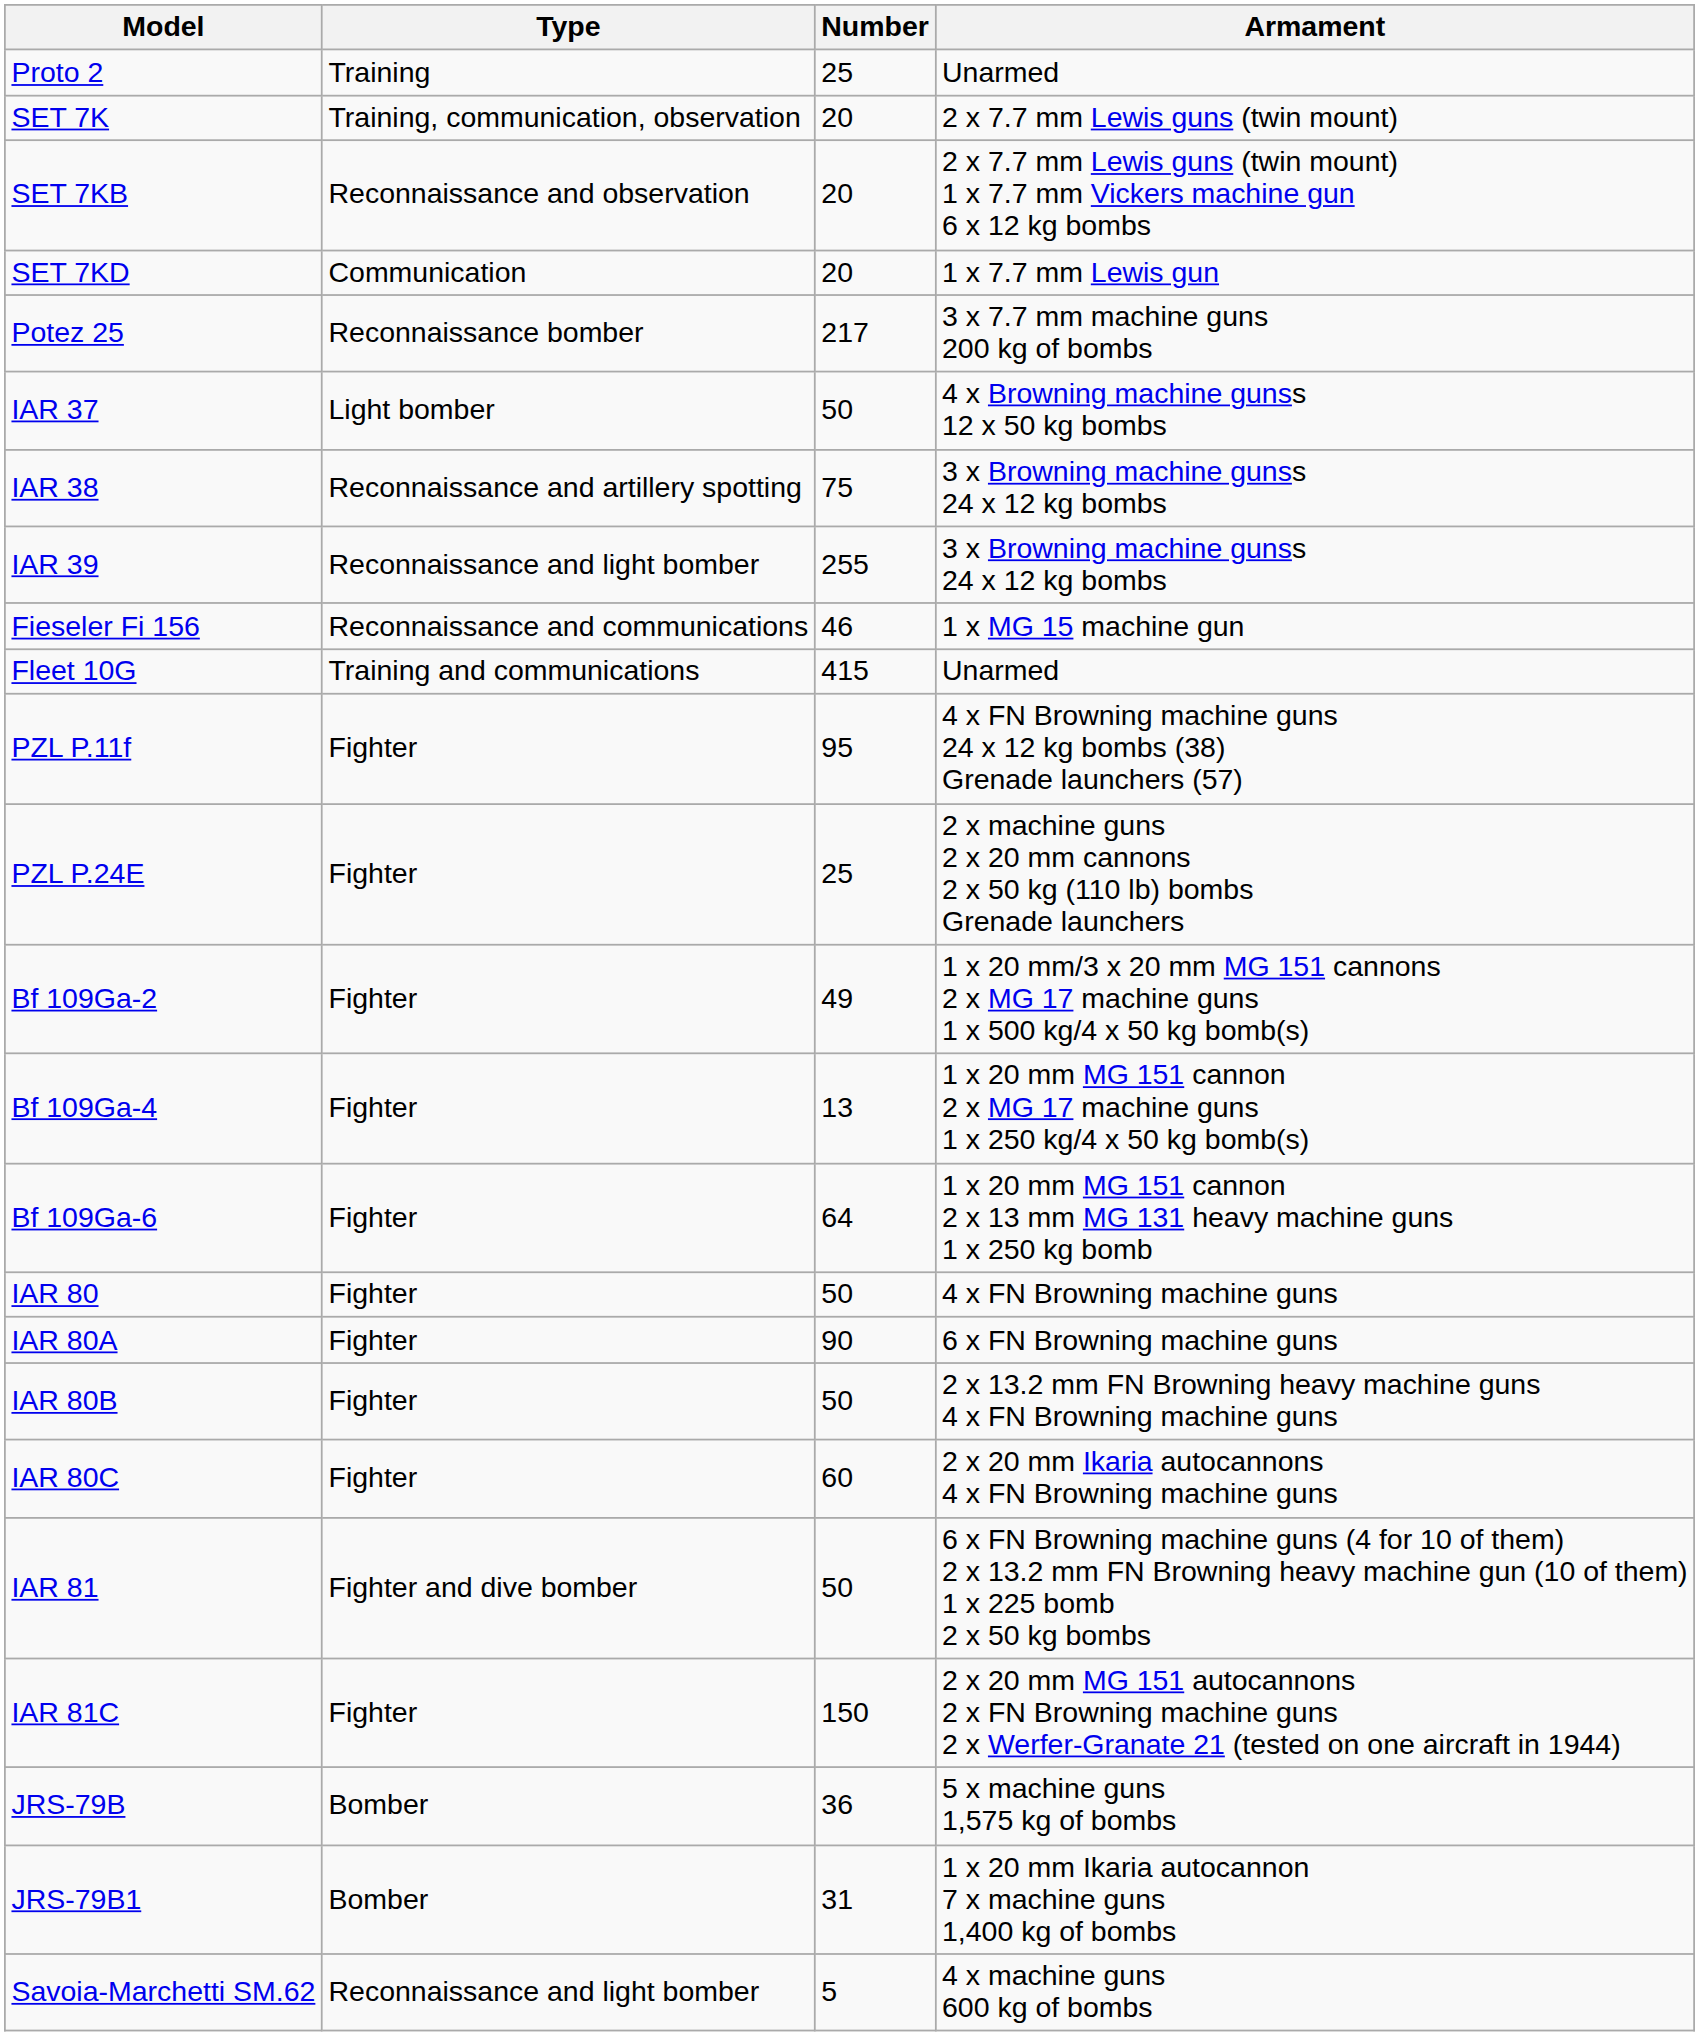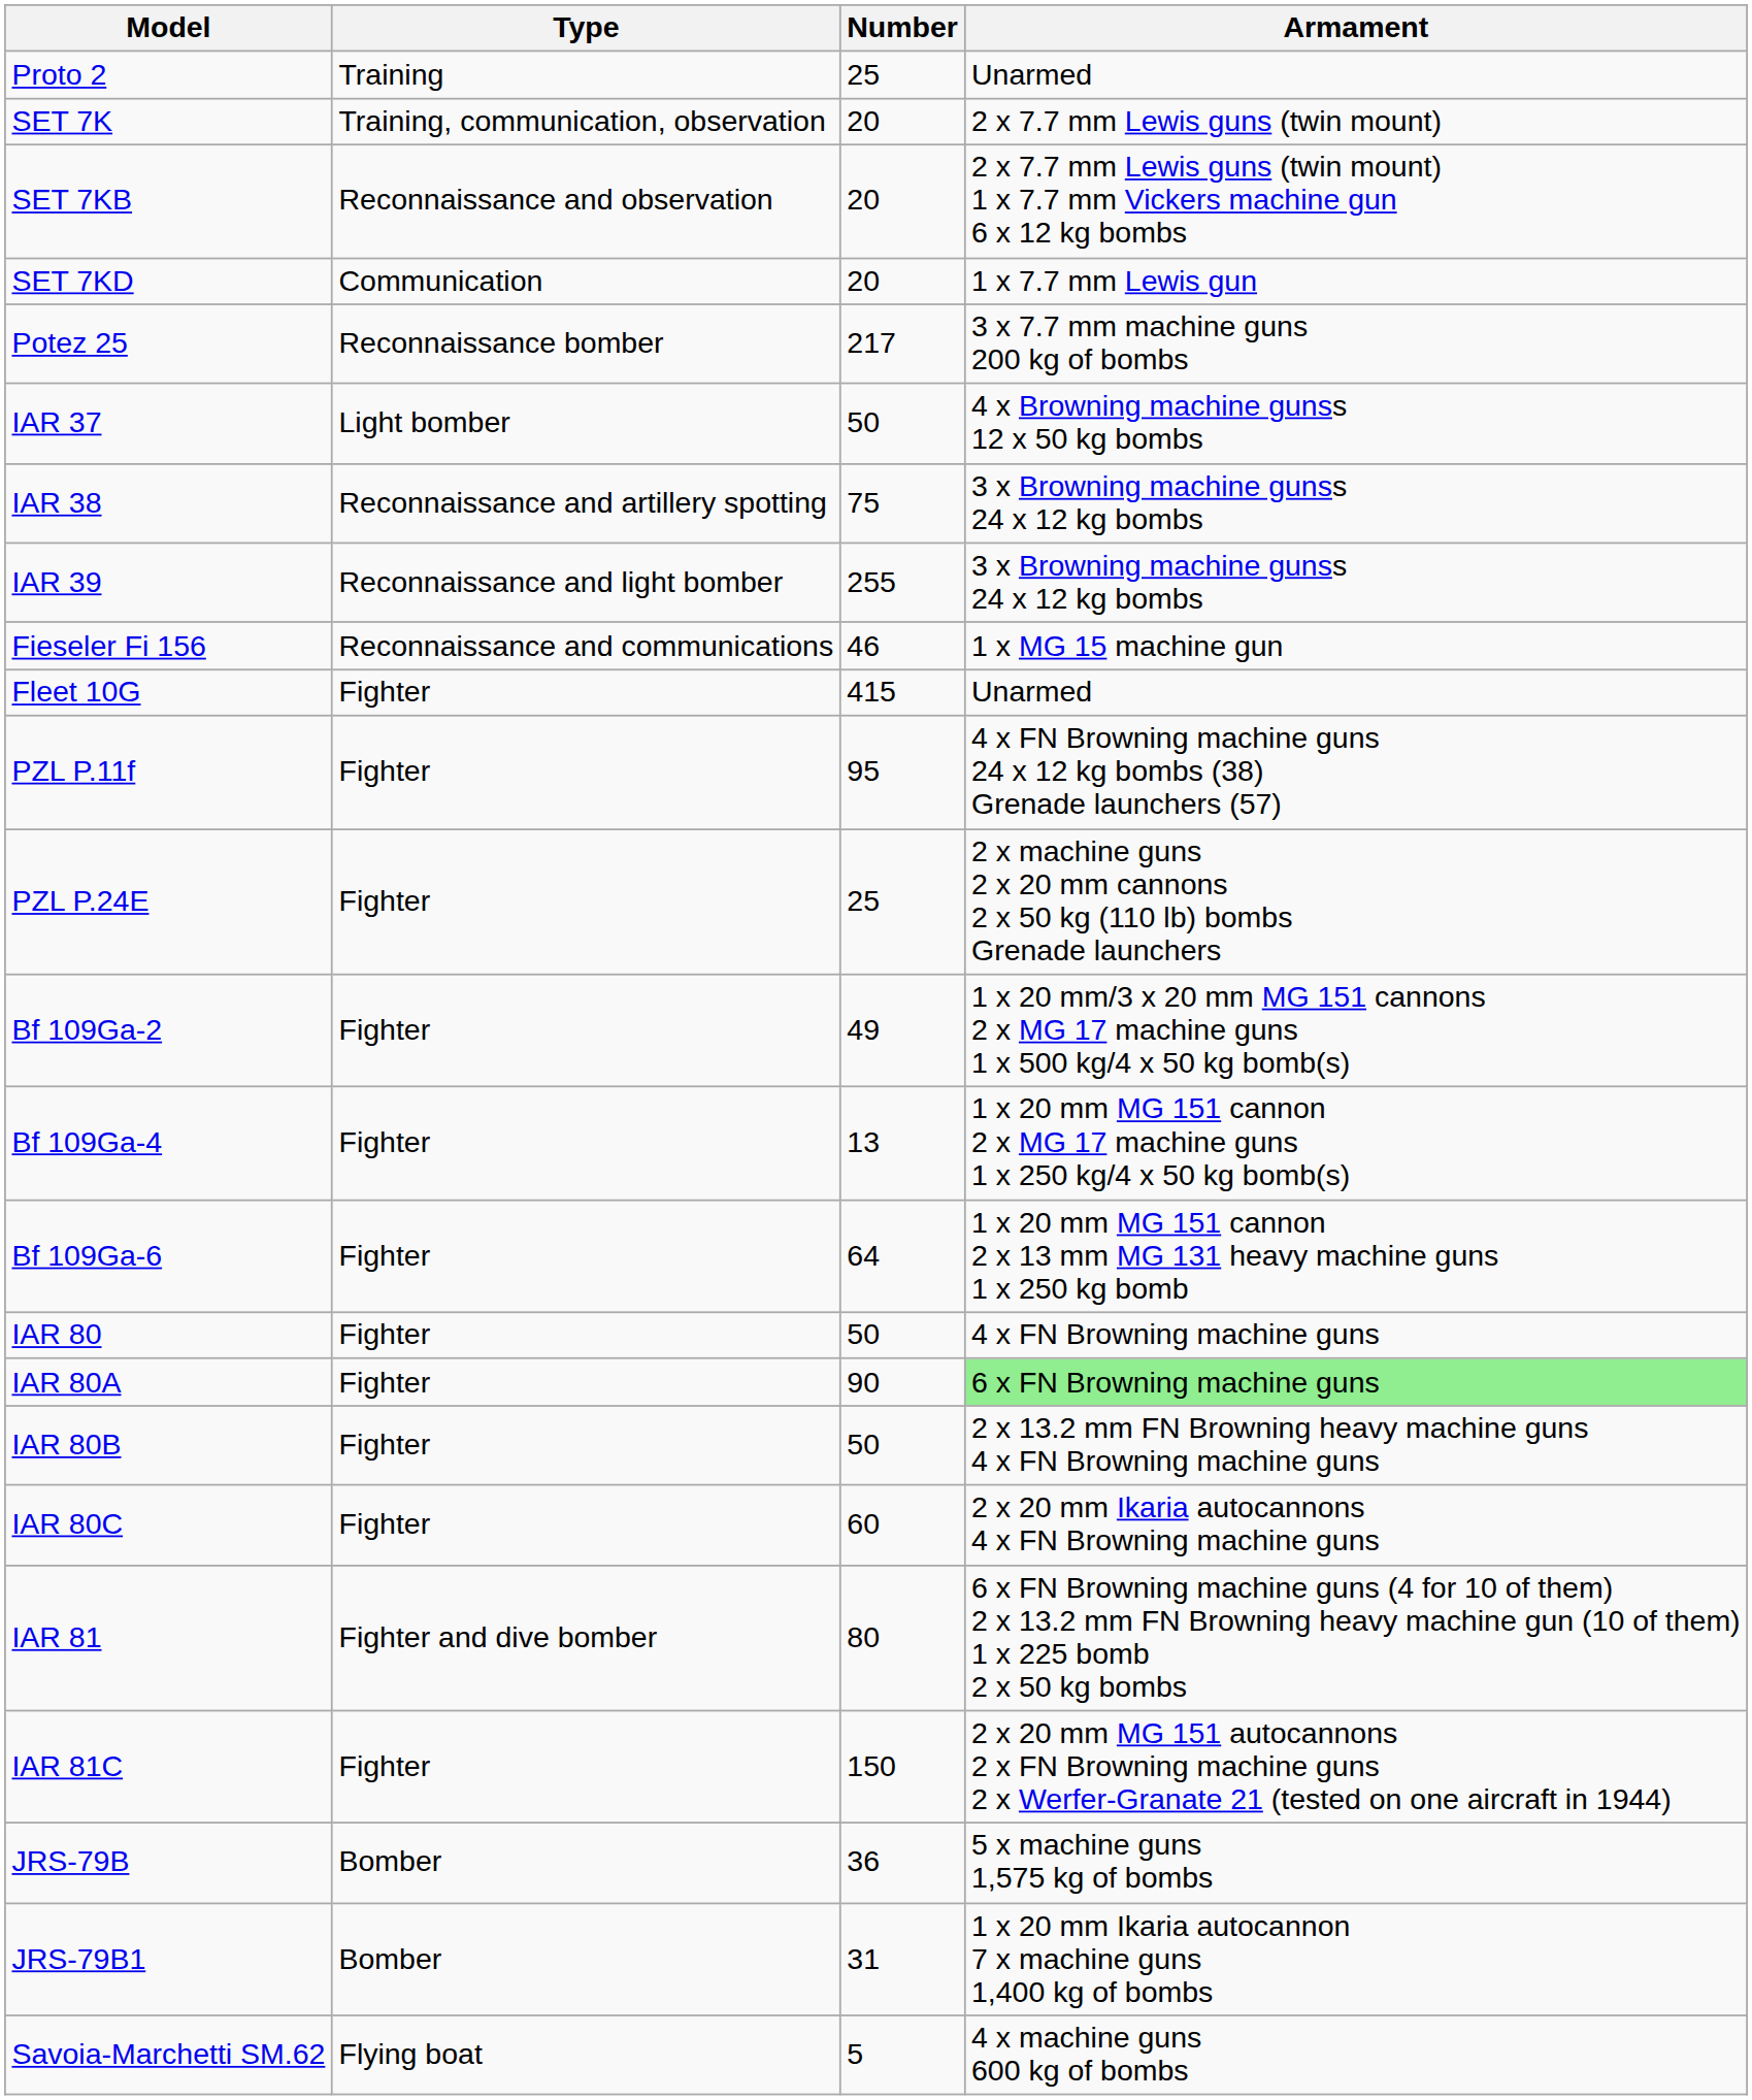Fleet 10G | Type: Training and communications -> Fighter
IAR 80A | Armament: no background -> lightgreen background
IAR 81 | Number: 50 -> 80
Savoia-Marchetti SM.62 | Type: Reconnaissance and light bomber -> Flying boat
